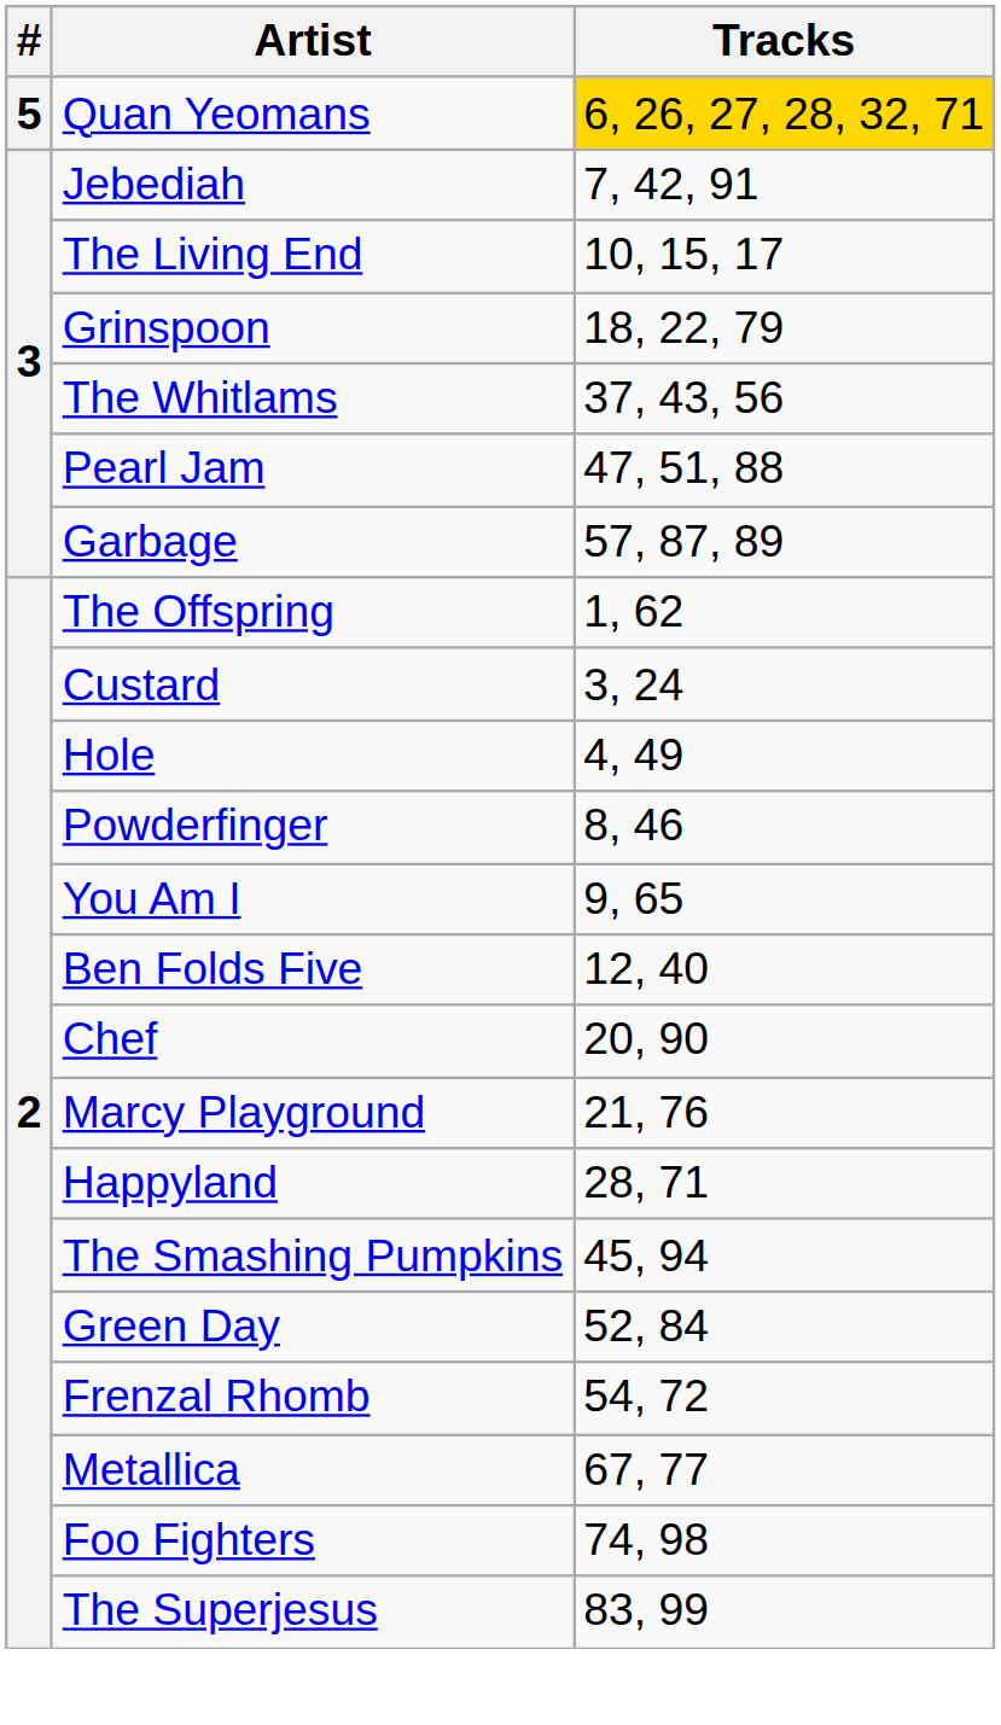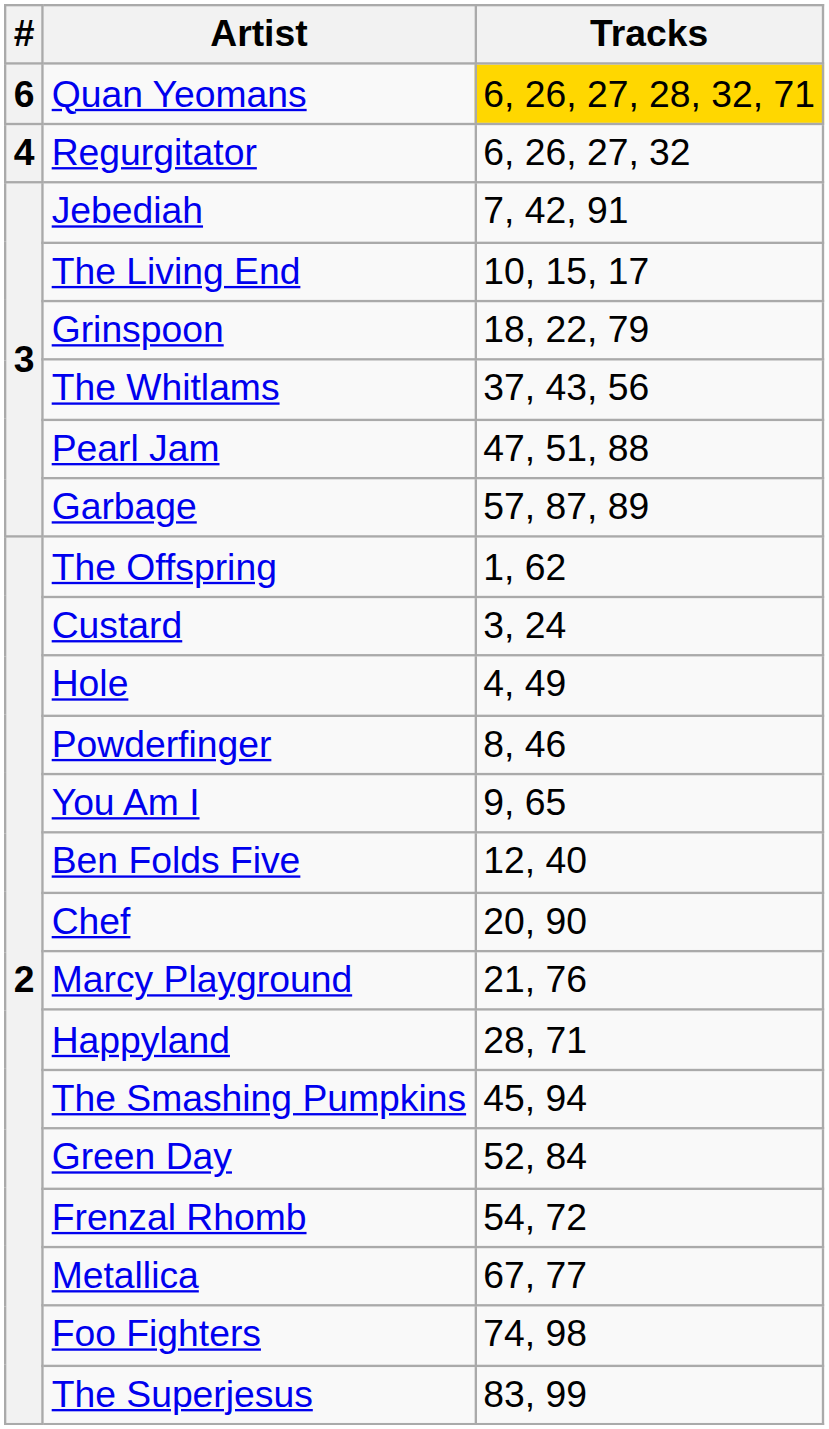Quan Yeomans | #: 5 -> 6
+ row: 4 | Regurgitator | 6, 26, 27, 32
